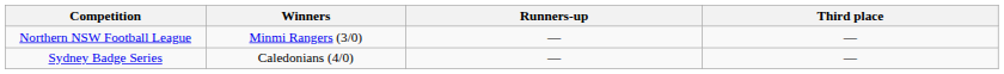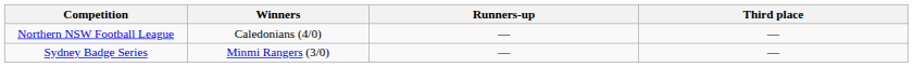Northern NSW Football League | Winners: Minmi Rangers (3/0) -> Caledonians (4/0)
Sydney Badge Series | Winners: Caledonians (4/0) -> Minmi Rangers (3/0)
